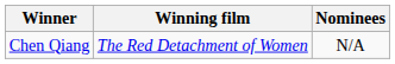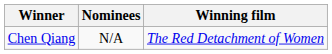columns swapped: Winning film <-> Nominees
